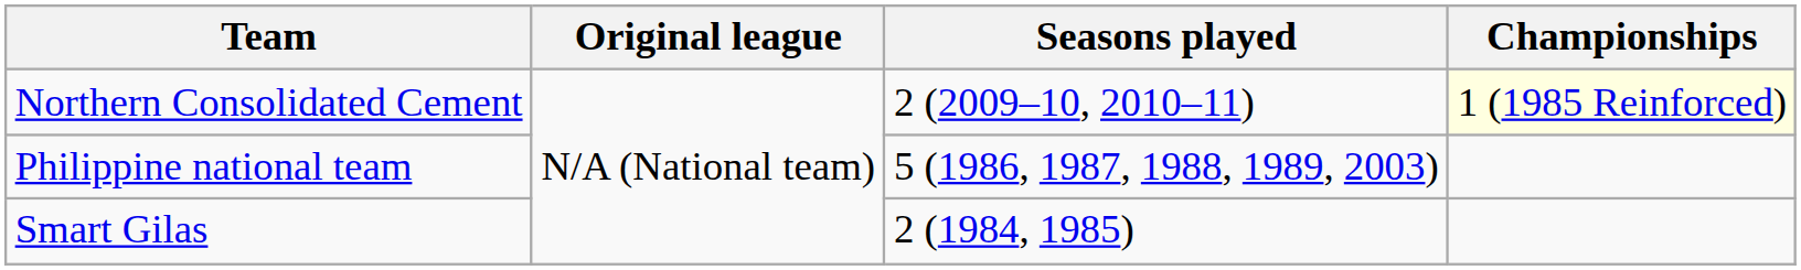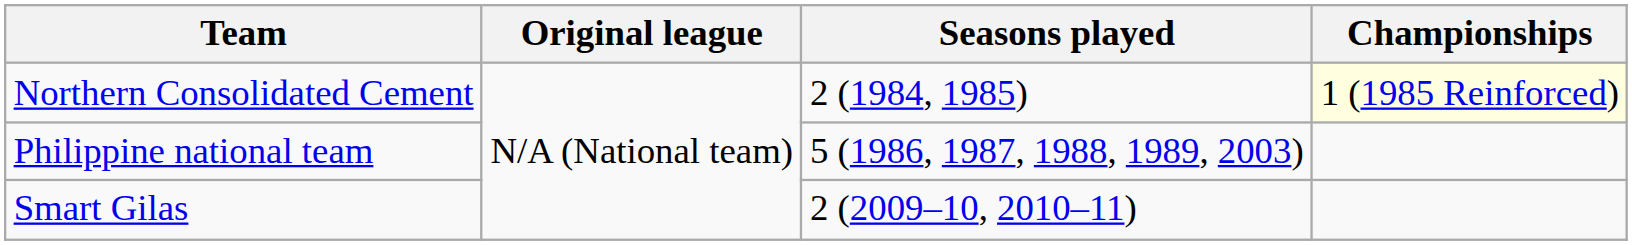Northern Consolidated Cement | Seasons played: 2 (2009–10, 2010–11) -> 2 (1984, 1985)
Smart Gilas | Seasons played: 2 (1984, 1985) -> 2 (2009–10, 2010–11)
